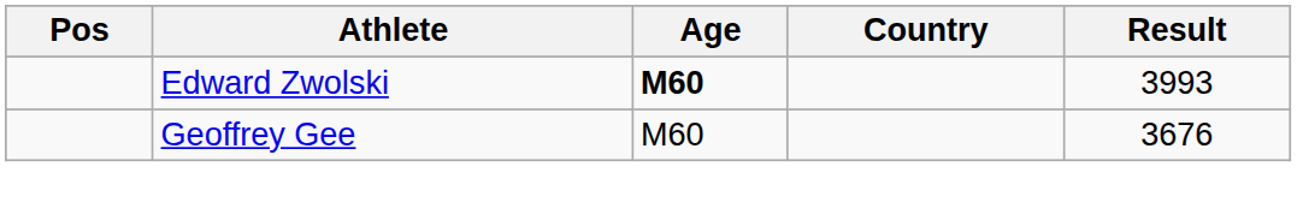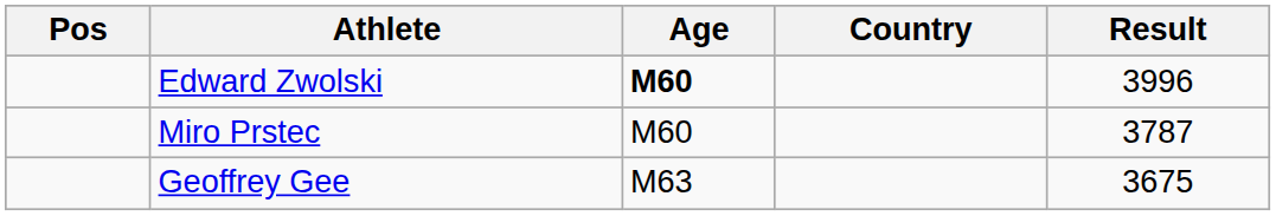Edward Zwolski | Result: 3993 -> 3996
+ row: Miro Prstec | M60 | 3787
Geoffrey Gee | Age: M60 -> M63
Geoffrey Gee | Result: 3676 -> 3675
